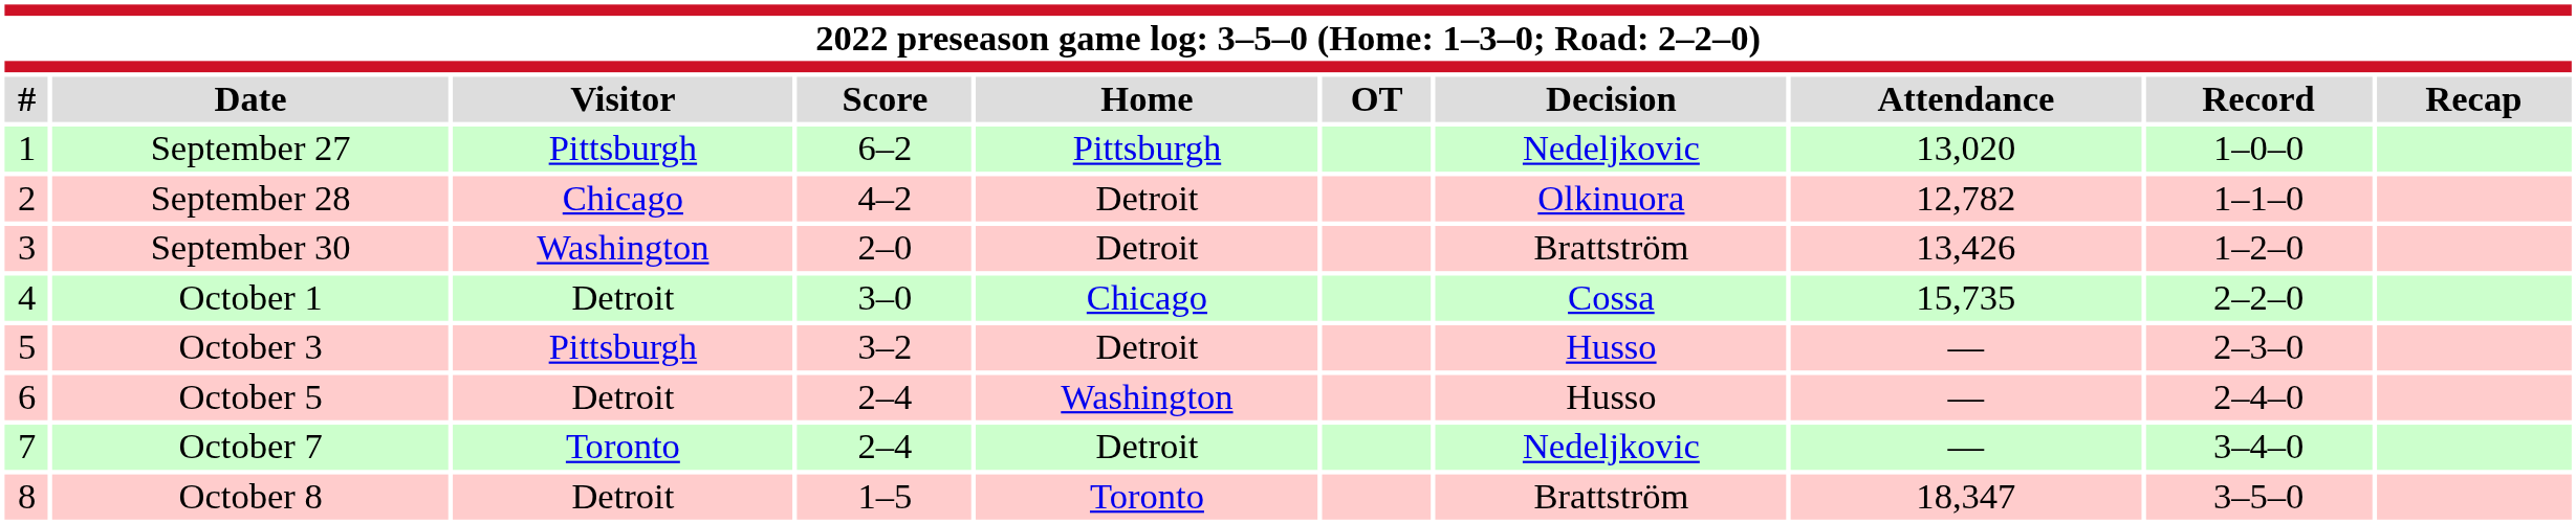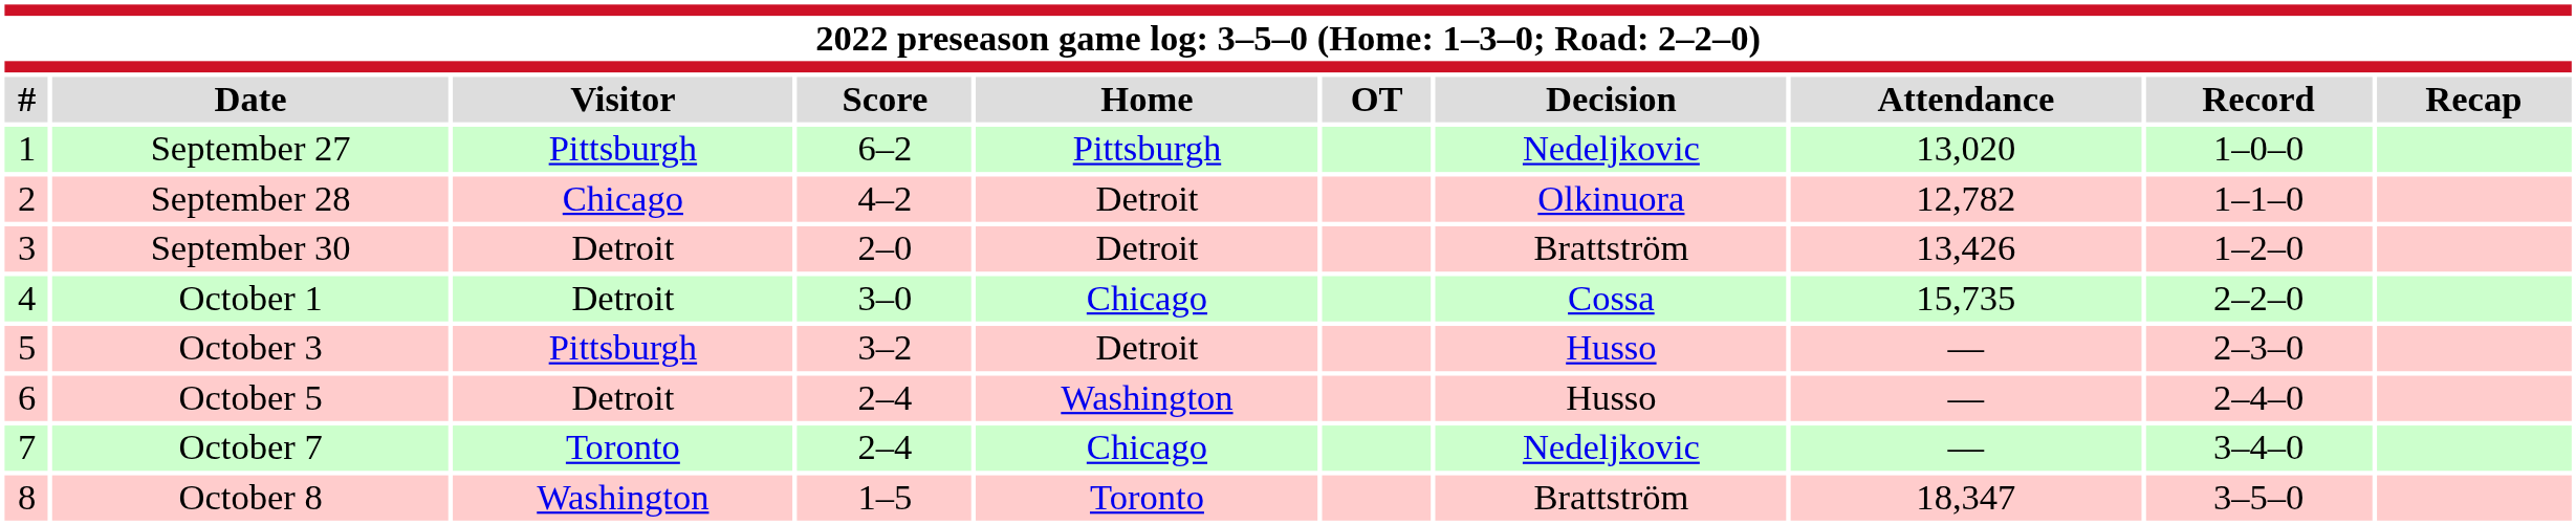September 30 | Visitor: Washington -> Detroit
October 7 | Home: Detroit -> Chicago
October 8 | Visitor: Detroit -> Washington
